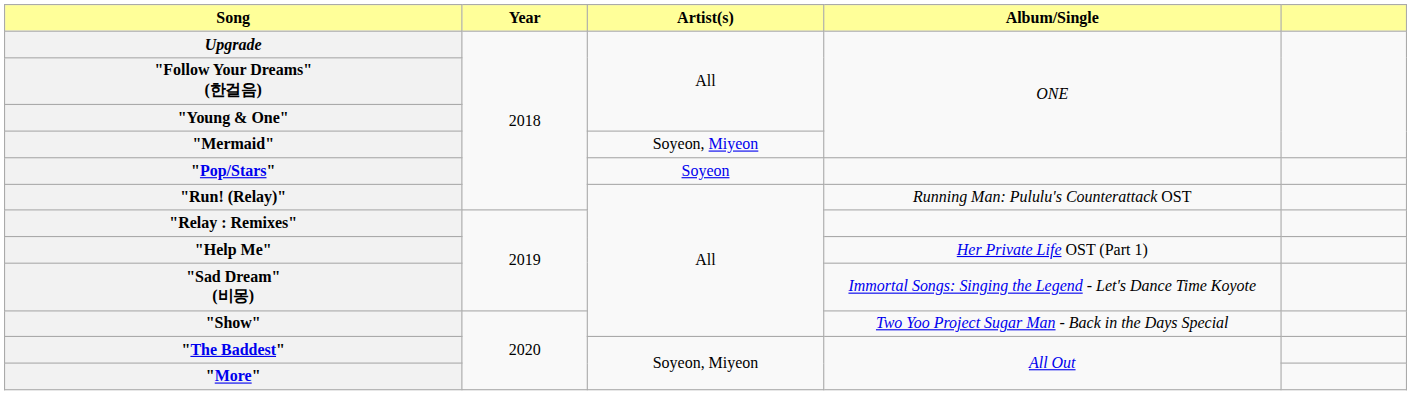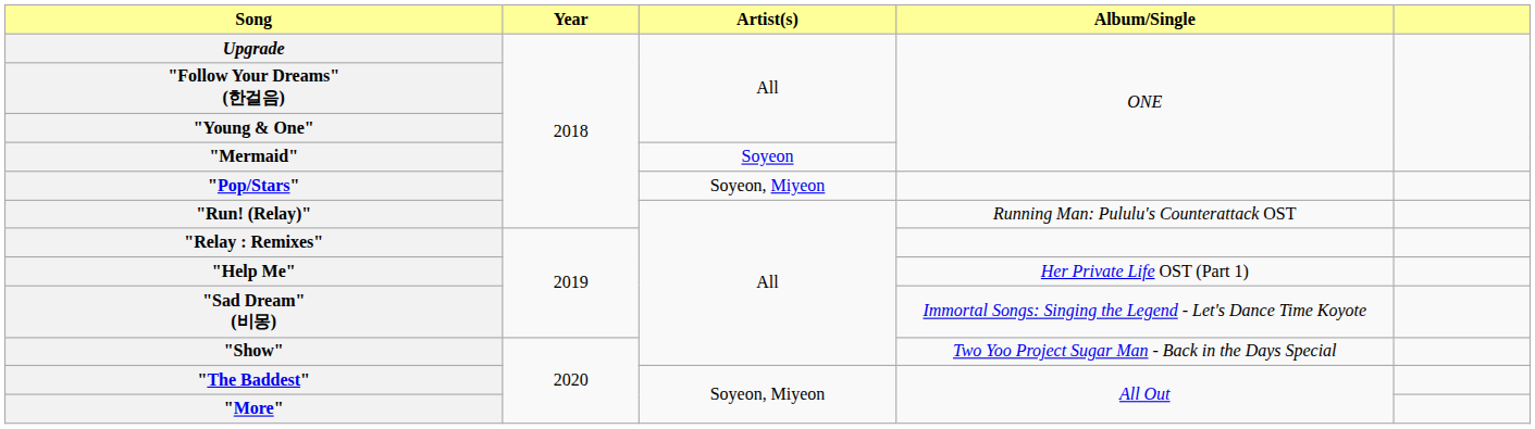"Mermaid" | Artist(s): Soyeon, Miyeon -> Soyeon
"Pop/Stars" | Artist(s): Soyeon -> Soyeon, Miyeon
